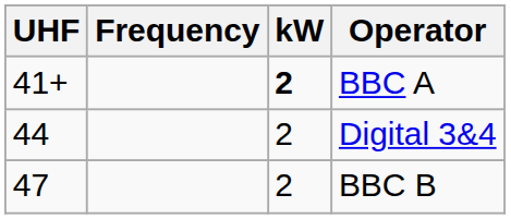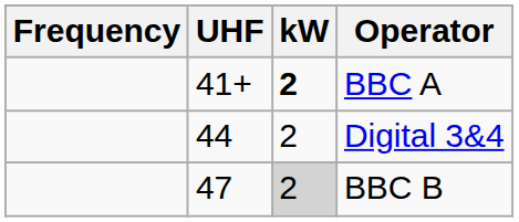columns swapped: Frequency <-> UHF
BBC B | kW: no background -> lightgrey background
